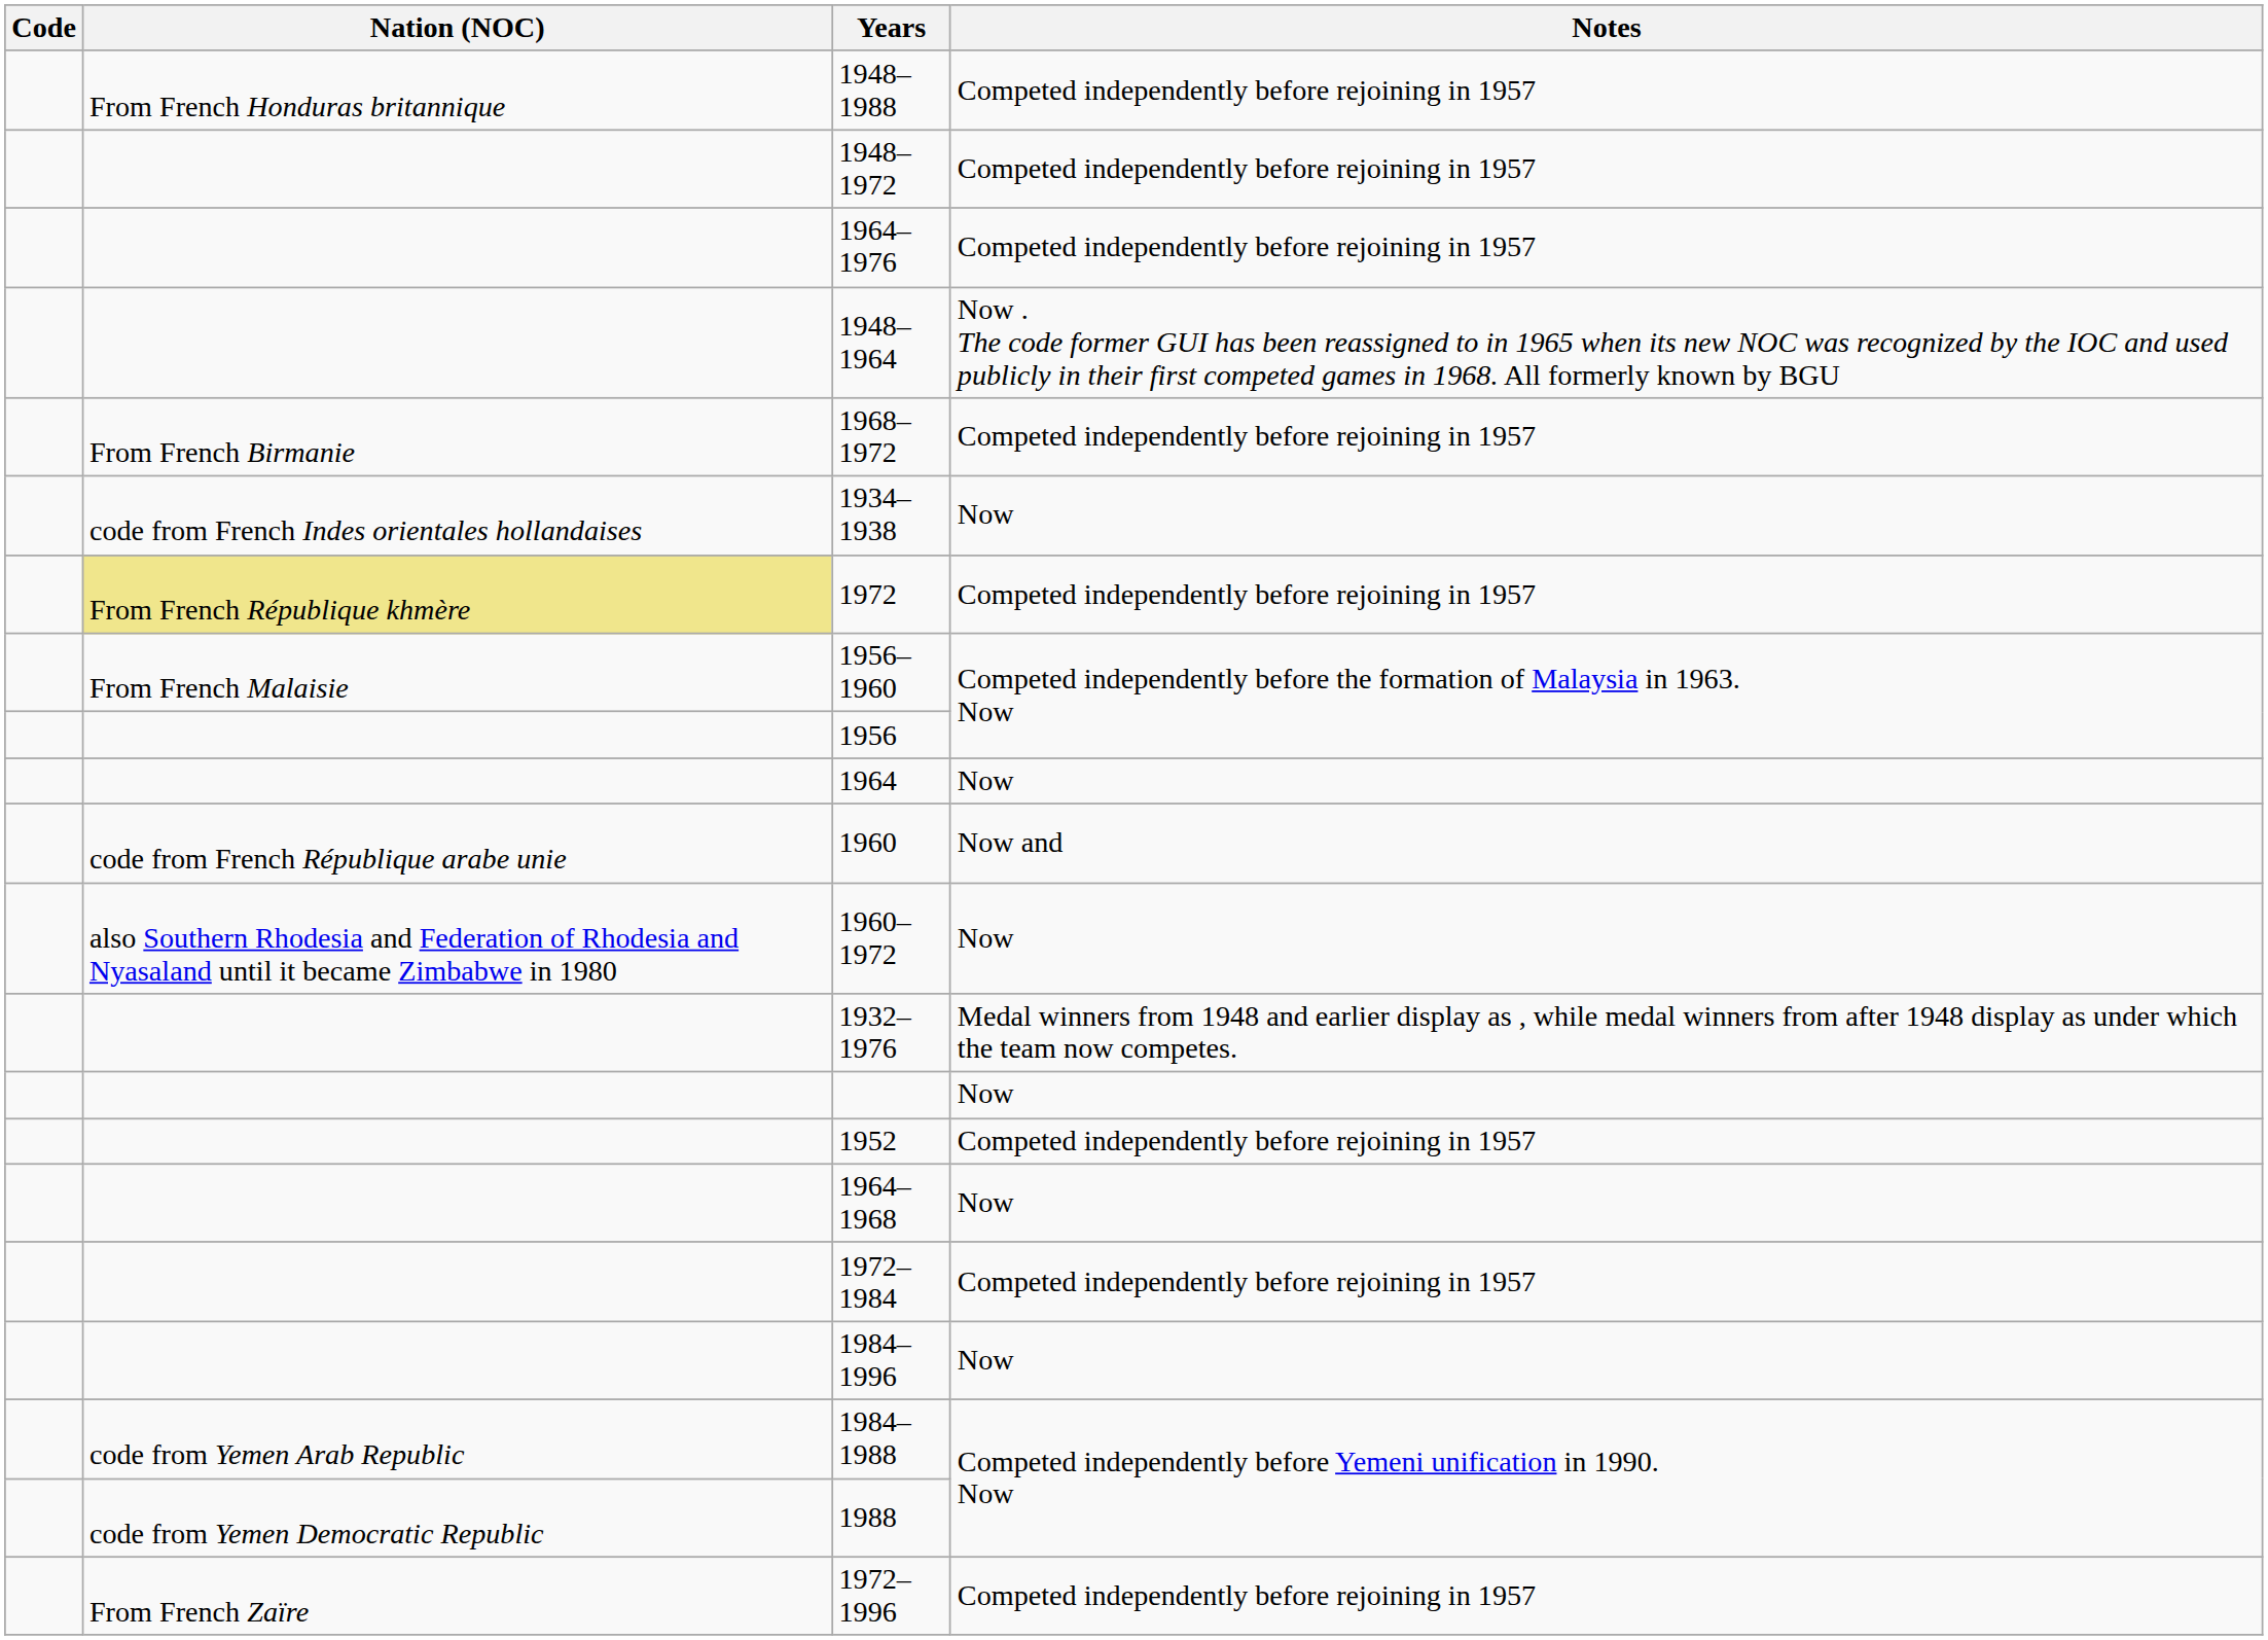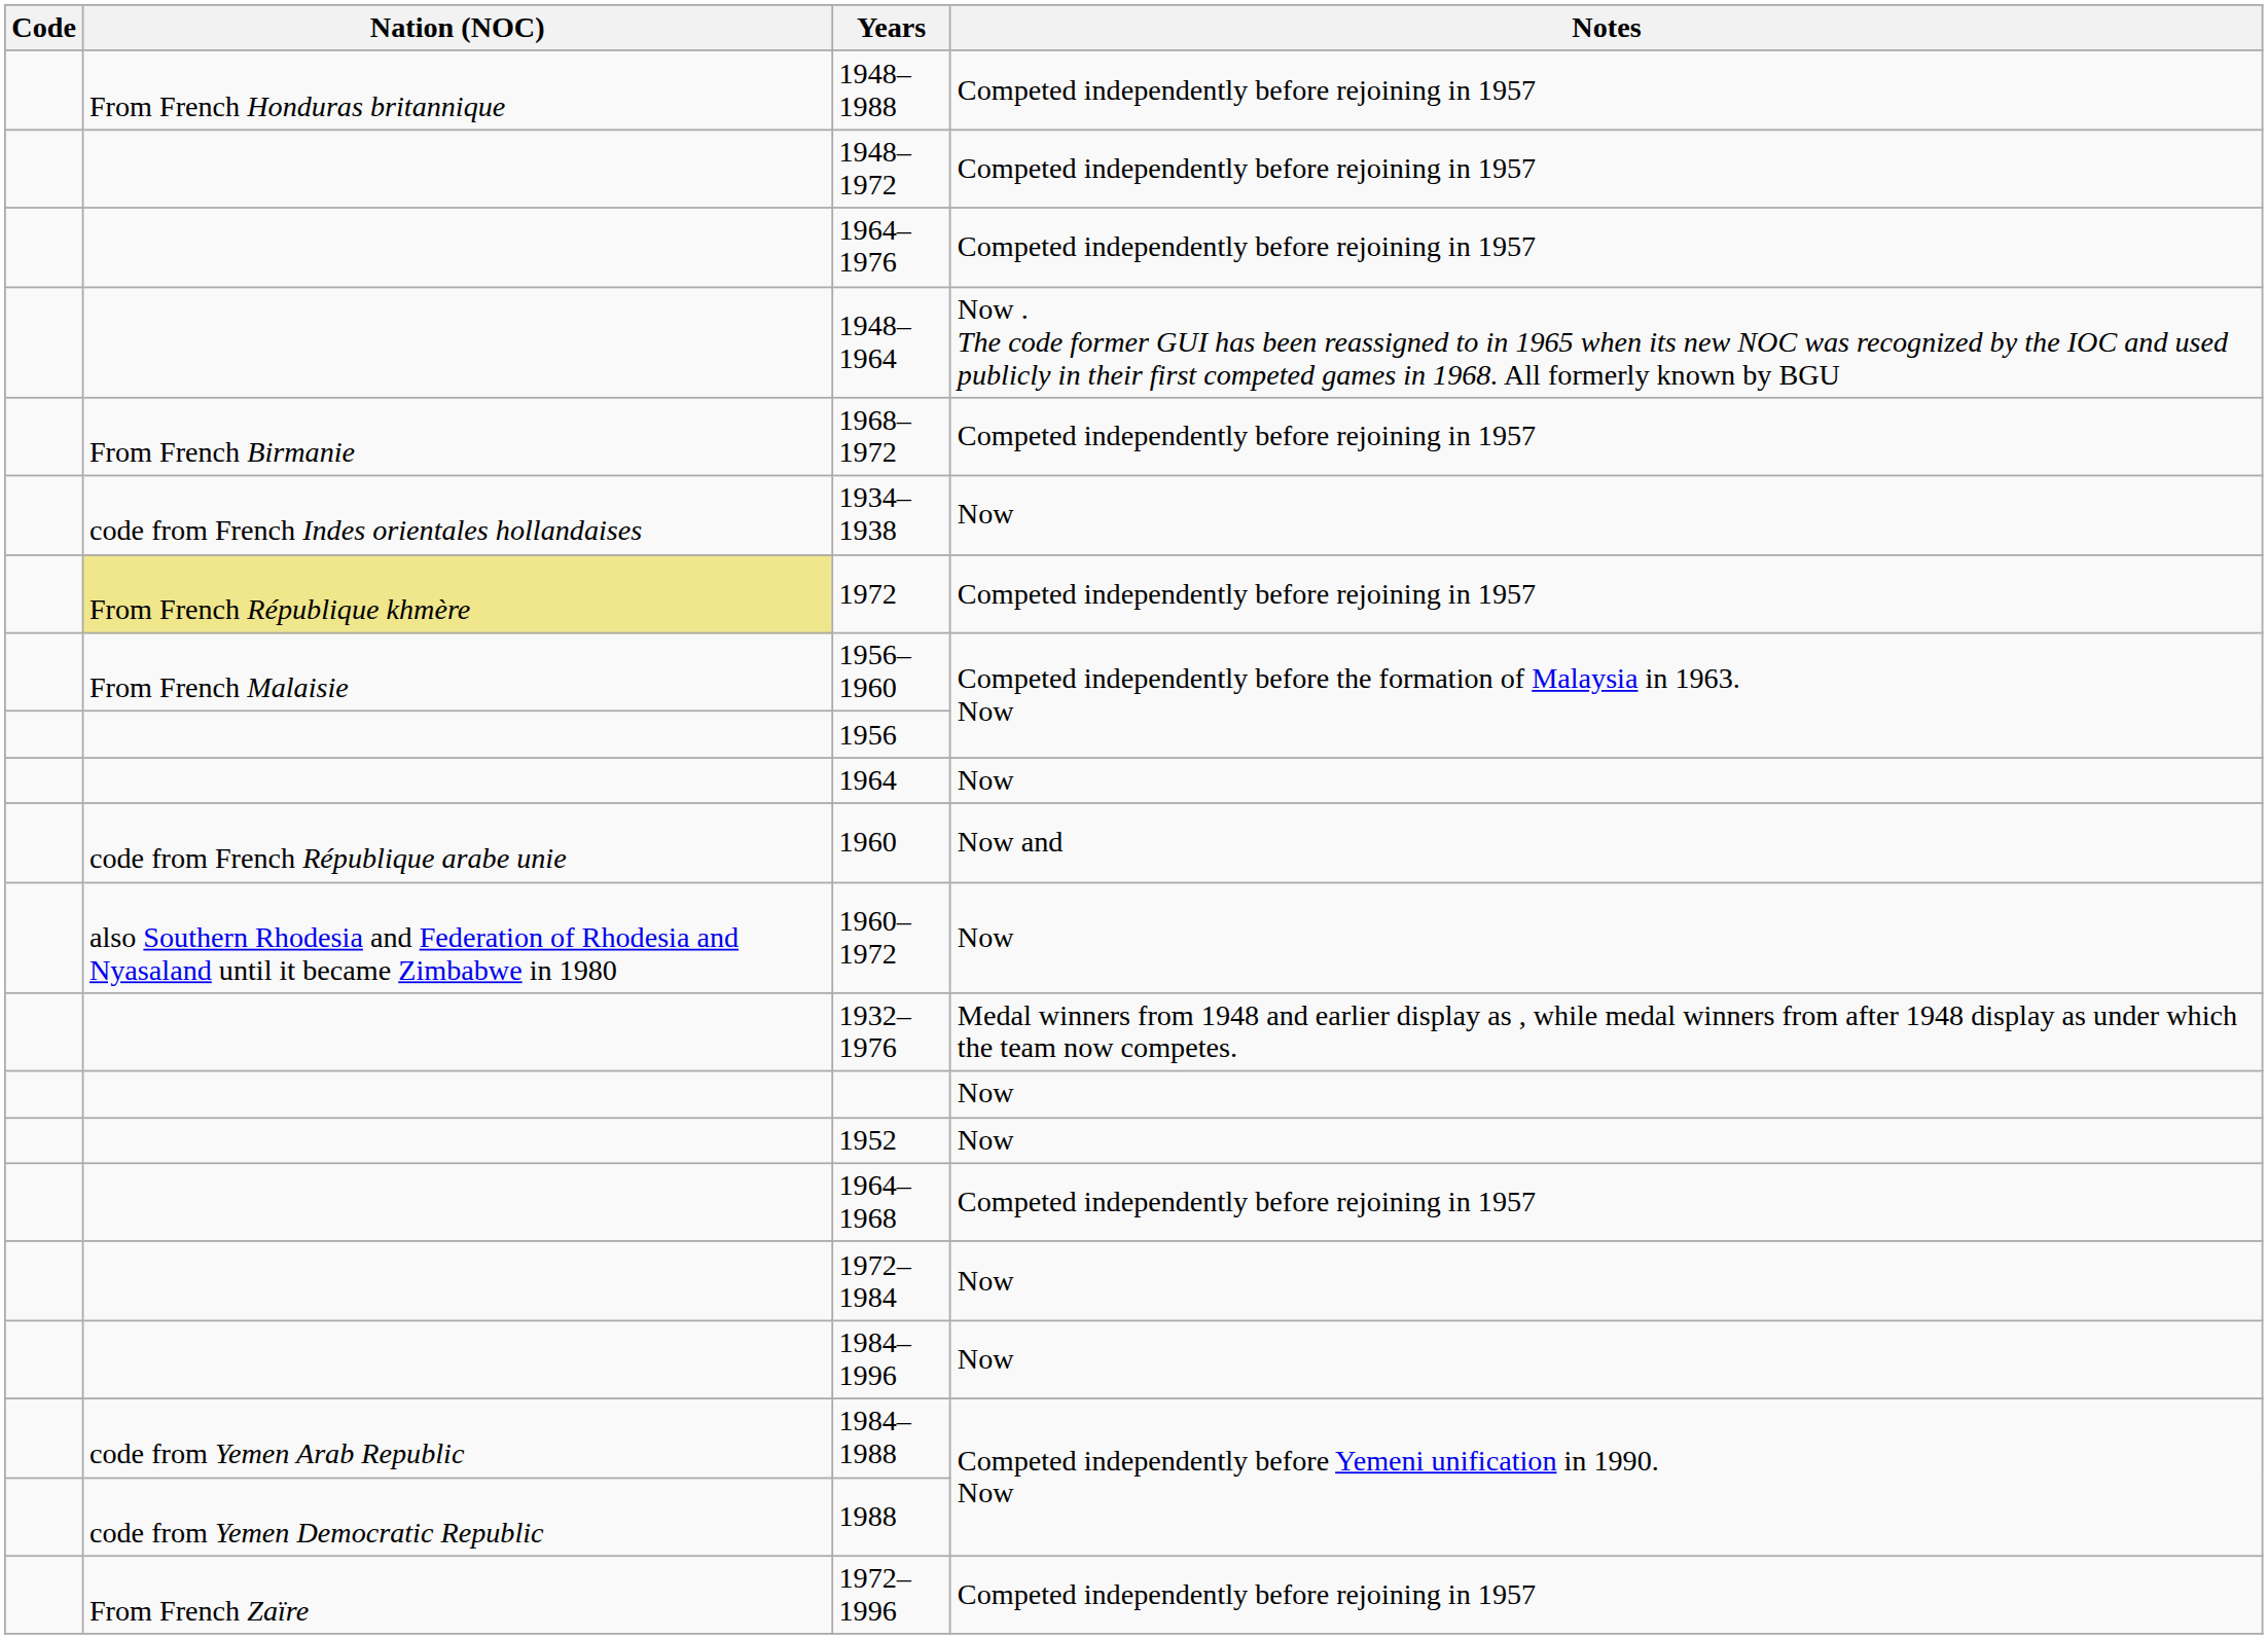1952 | Notes: Competed independently before rejoining in 1957 -> Now
1964–1968 | Notes: Now -> Competed independently before rejoining in 1957
1972–1984 | Notes: Competed independently before rejoining in 1957 -> Now
